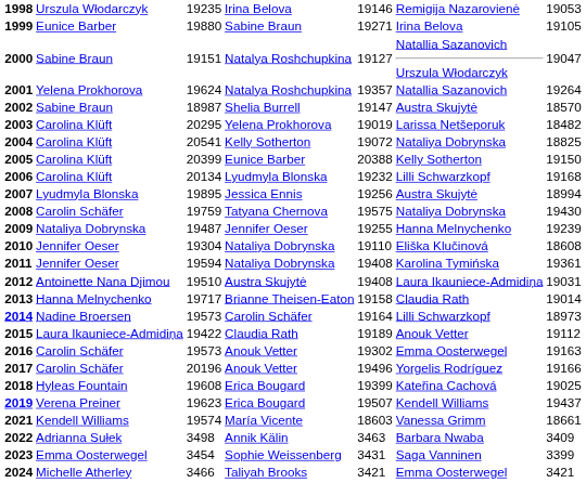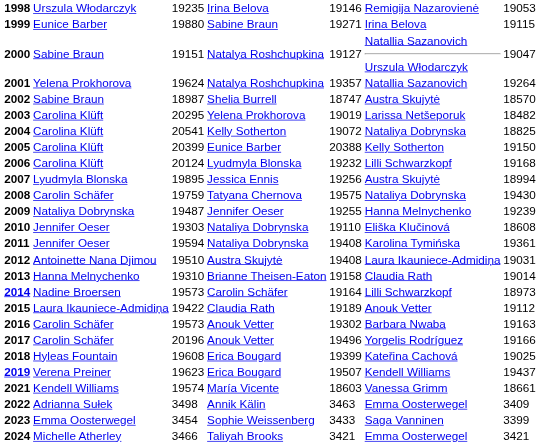1999 | column 7: 19105 -> 19115
2002 | column 5: 19147 -> 18747
2006 | column 3: 20134 -> 20124
2010 | column 3: 19304 -> 19303
2013 | column 3: 19717 -> 19310
2016 | column 6: Emma Oosterwegel -> Barbara Nwaba
2022 | column 6: Barbara Nwaba -> Emma Oosterwegel
2023 | column 5: 3431 -> 3433
